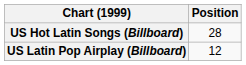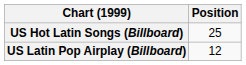US Hot Latin Songs (Billboard) | Position: 28 -> 25
